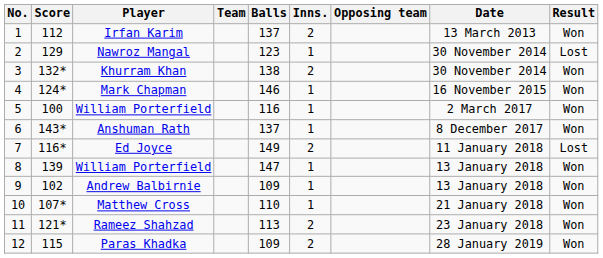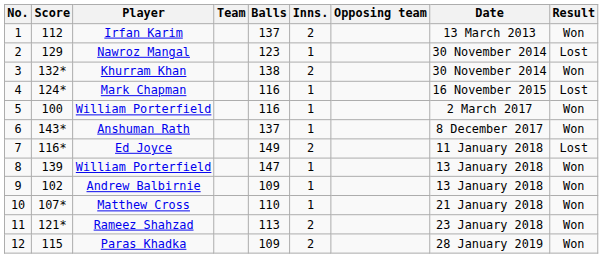Mark Chapman | Balls: 146 -> 116
Mark Chapman | Result: Won -> Lost
